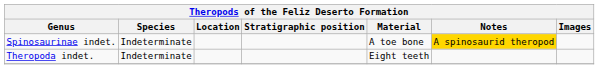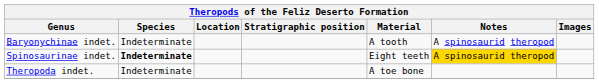+ row: Baryonychinae indet. | Indeterminate | A tooth | A spinosaurid theropod
Spinosaurinae indet. | Species: normal -> bold
Spinosaurinae indet. | Material: A toe bone -> Eight teeth
Theropoda indet. | Material: Eight teeth -> A toe bone
